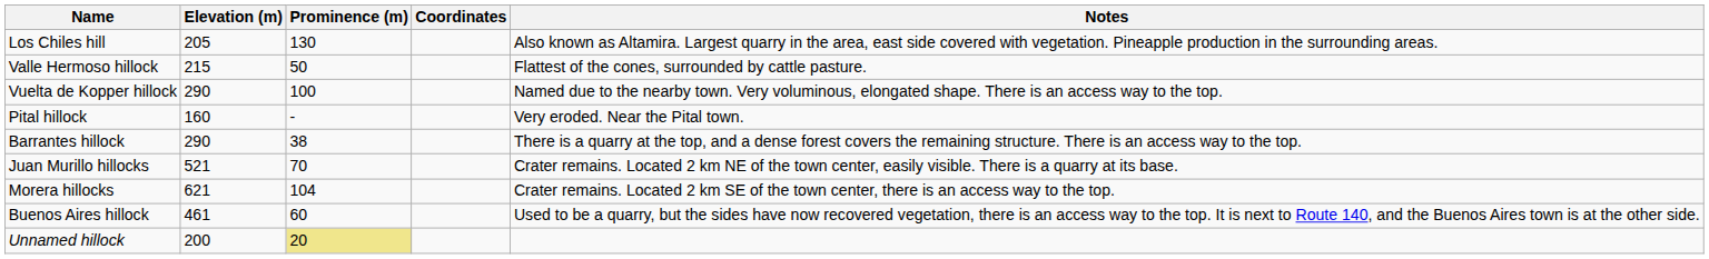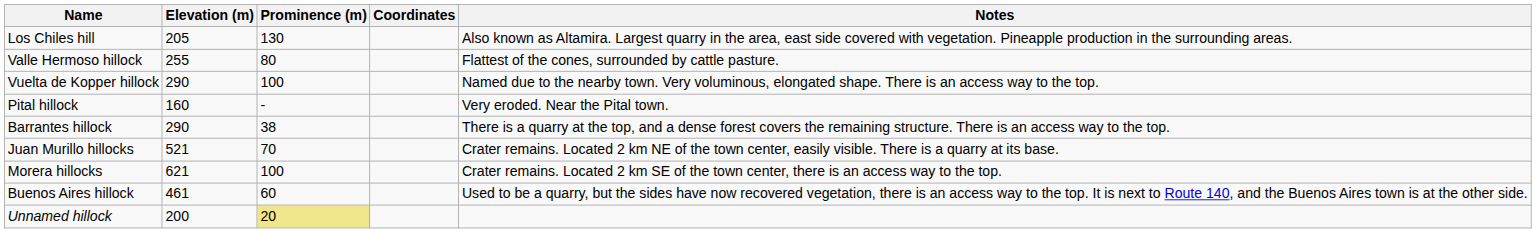Valle Hermoso hillock | Elevation (m): 215 -> 255
Valle Hermoso hillock | Prominence (m): 50 -> 80
Morera hillocks | Prominence (m): 104 -> 100
